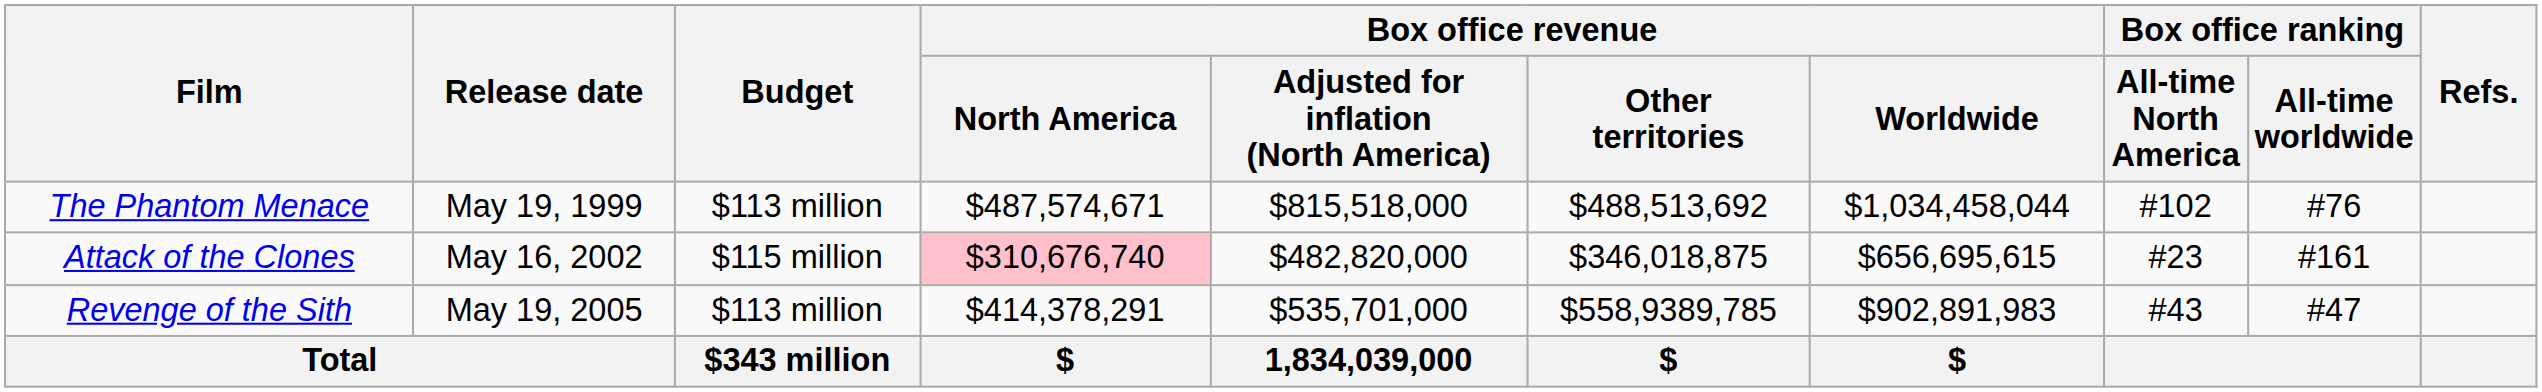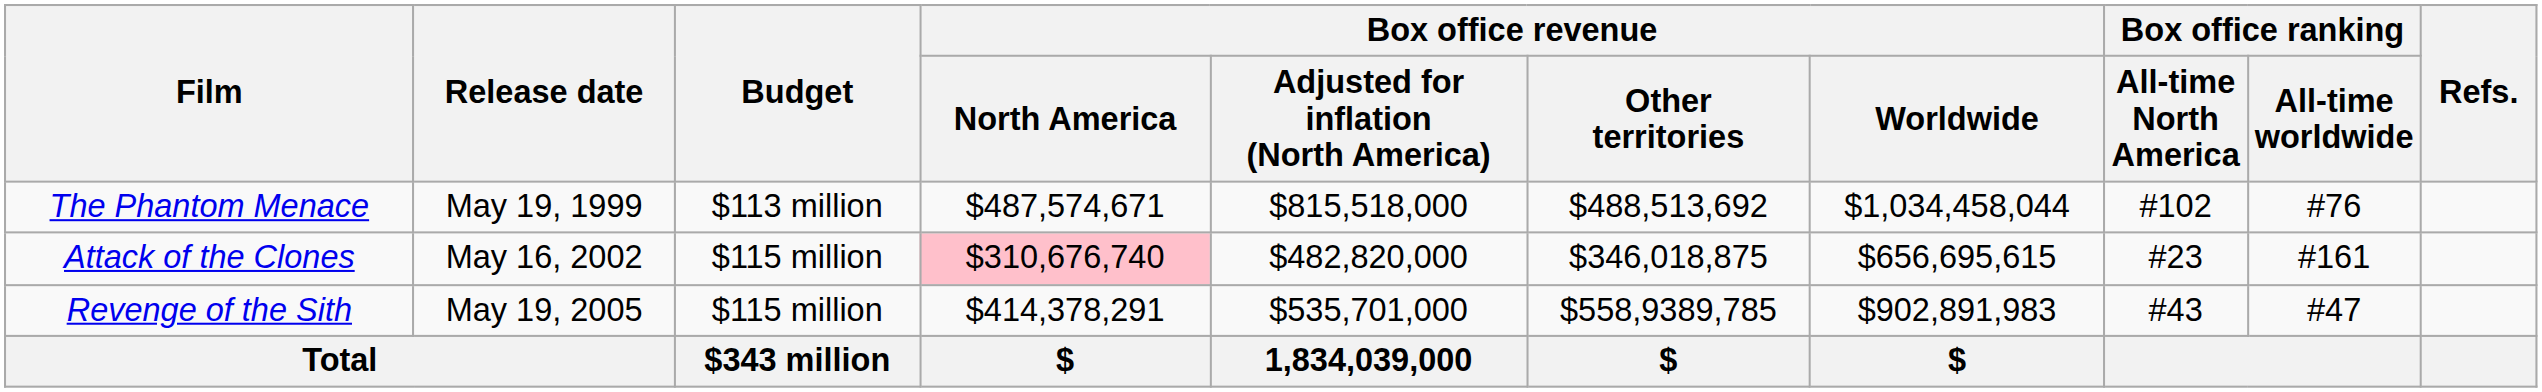Revenge of the Sith | Budget: $113 million -> $115 million
